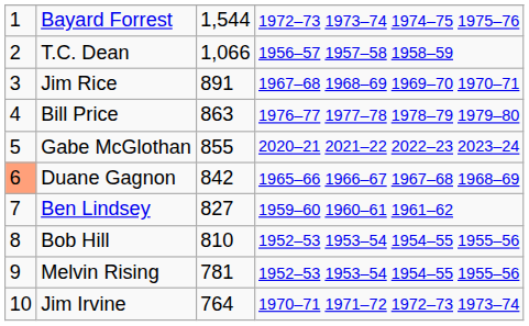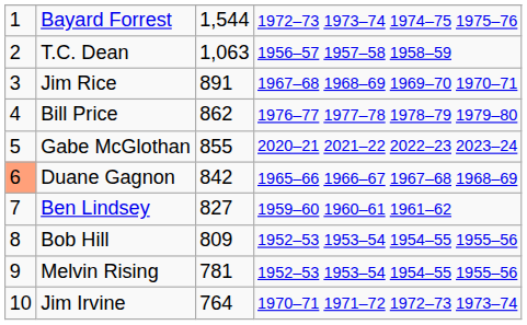T.C. Dean | column 3: 1,066 -> 1,063
Bill Price | column 3: 863 -> 862
Bob Hill | column 3: 810 -> 809
